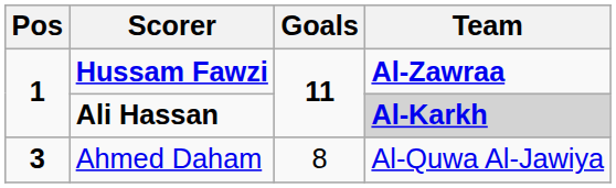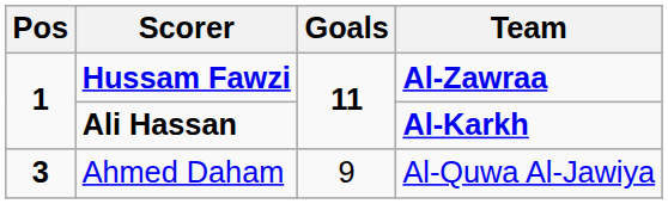Ali Hassan | Team: lightgrey background -> no background
Ahmed Daham | Goals: 8 -> 9
